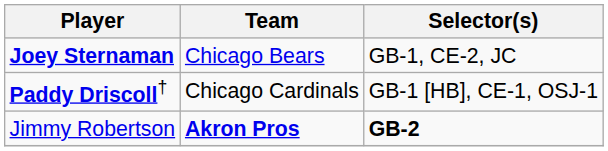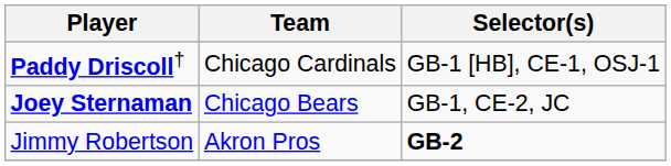rows swapped: Paddy Driscoll† <-> Joey Sternaman
Jimmy Robertson | Team: bold -> normal
